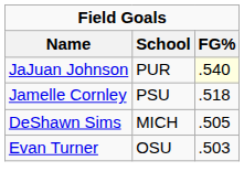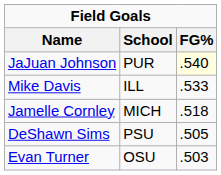+ row: Mike Davis | ILL | .533
Jamelle Cornley | School: PSU -> MICH
DeShawn Sims | School: MICH -> PSU
